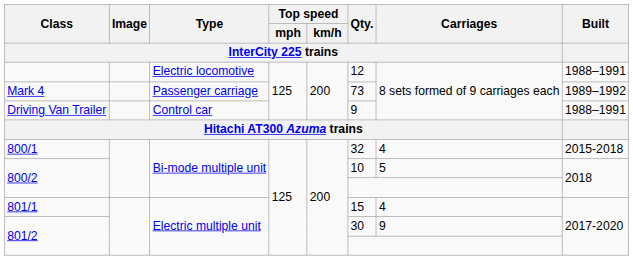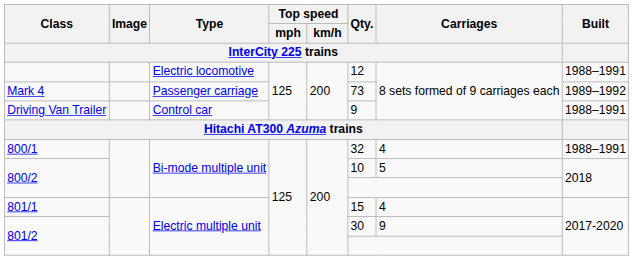800/1 | Built: 2015-2018 -> 1988–1991
